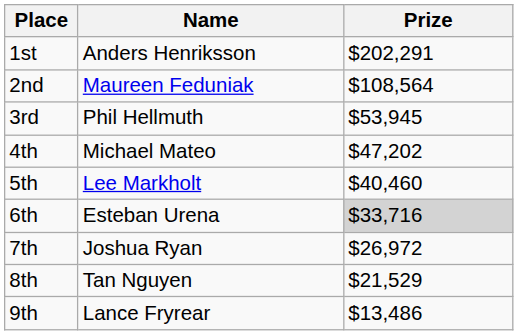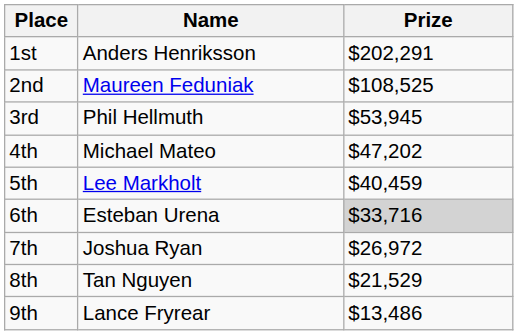2nd | Prize: $108,564 -> $108,525
5th | Prize: $40,460 -> $40,459
